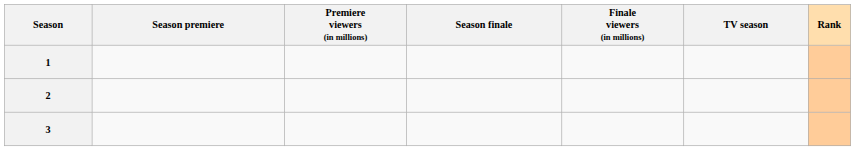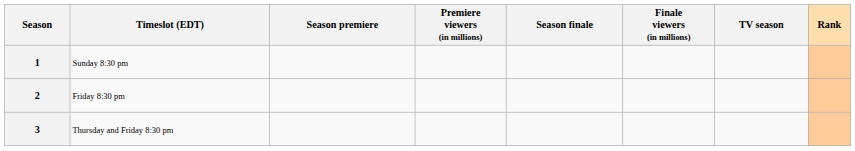+ column: Timeslot (EDT) | Sunday 8:30 pm | Friday 8:30 pm | Thursday and Friday 8:30 pm
